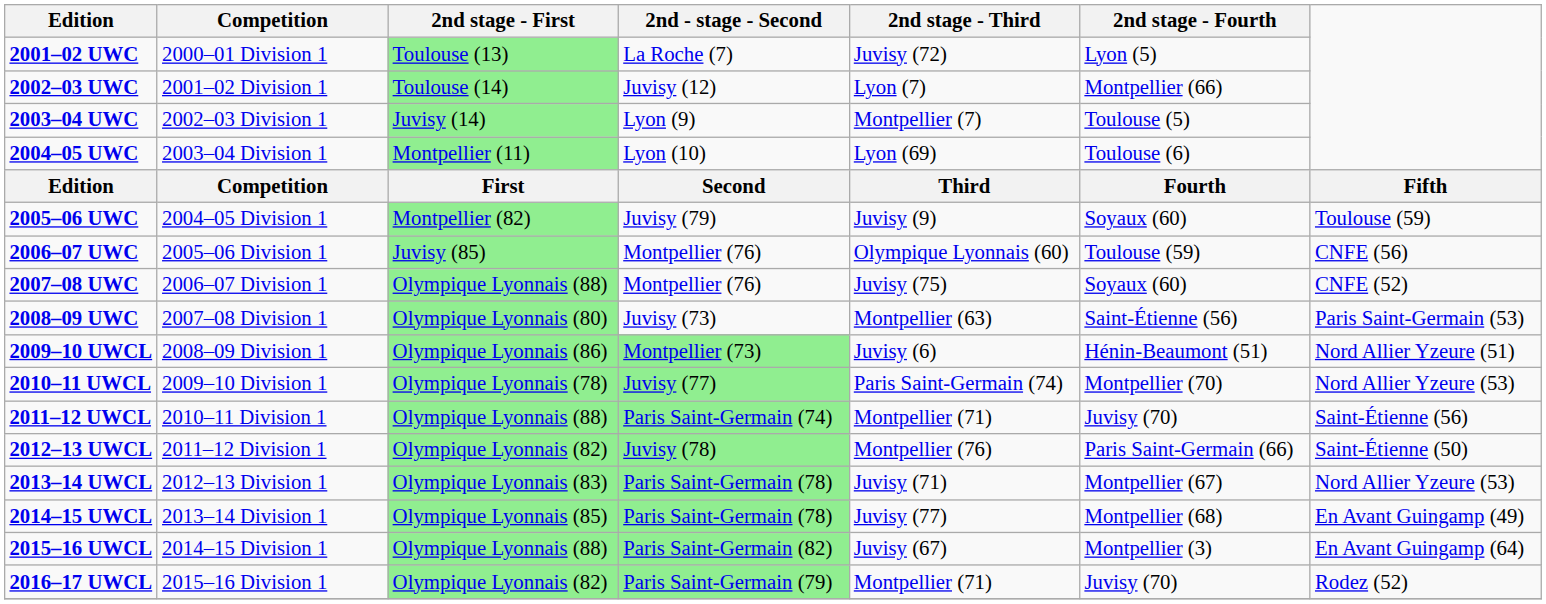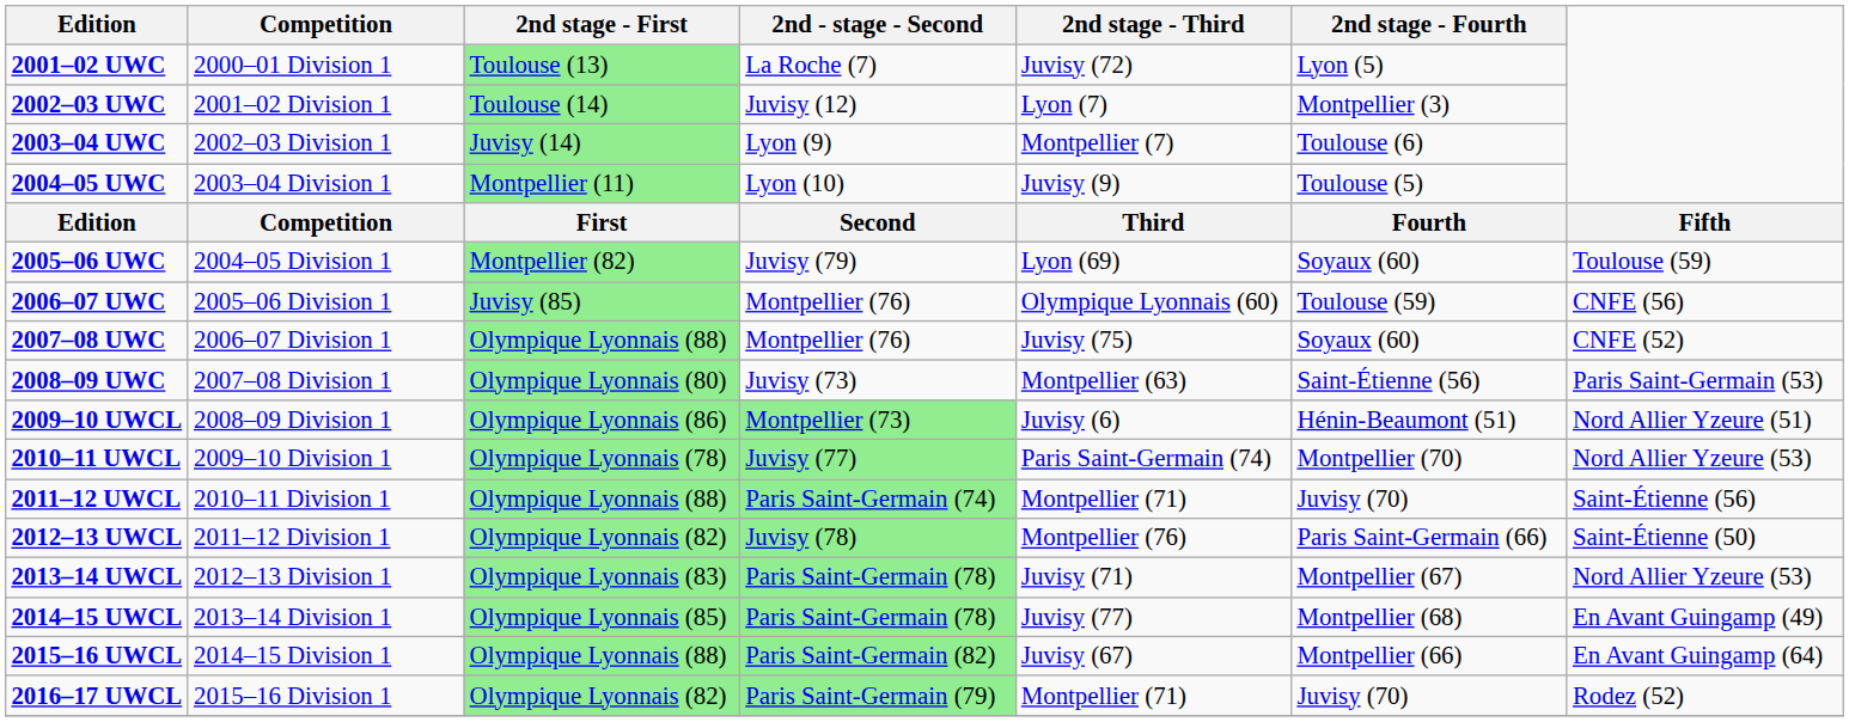2002–03 UWC | 2nd stage - Fourth: Montpellier (66) -> Montpellier (3)
2003–04 UWC | 2nd stage - Fourth: Toulouse (5) -> Toulouse (6)
2004–05 UWC | 2nd stage - Third: Lyon (69) -> Juvisy (9)
2004–05 UWC | 2nd stage - Fourth: Toulouse (6) -> Toulouse (5)
2005–06 UWC | 2nd stage - Third: Juvisy (9) -> Lyon (69)
2015–16 UWCL | 2nd stage - Fourth: Montpellier (3) -> Montpellier (66)
